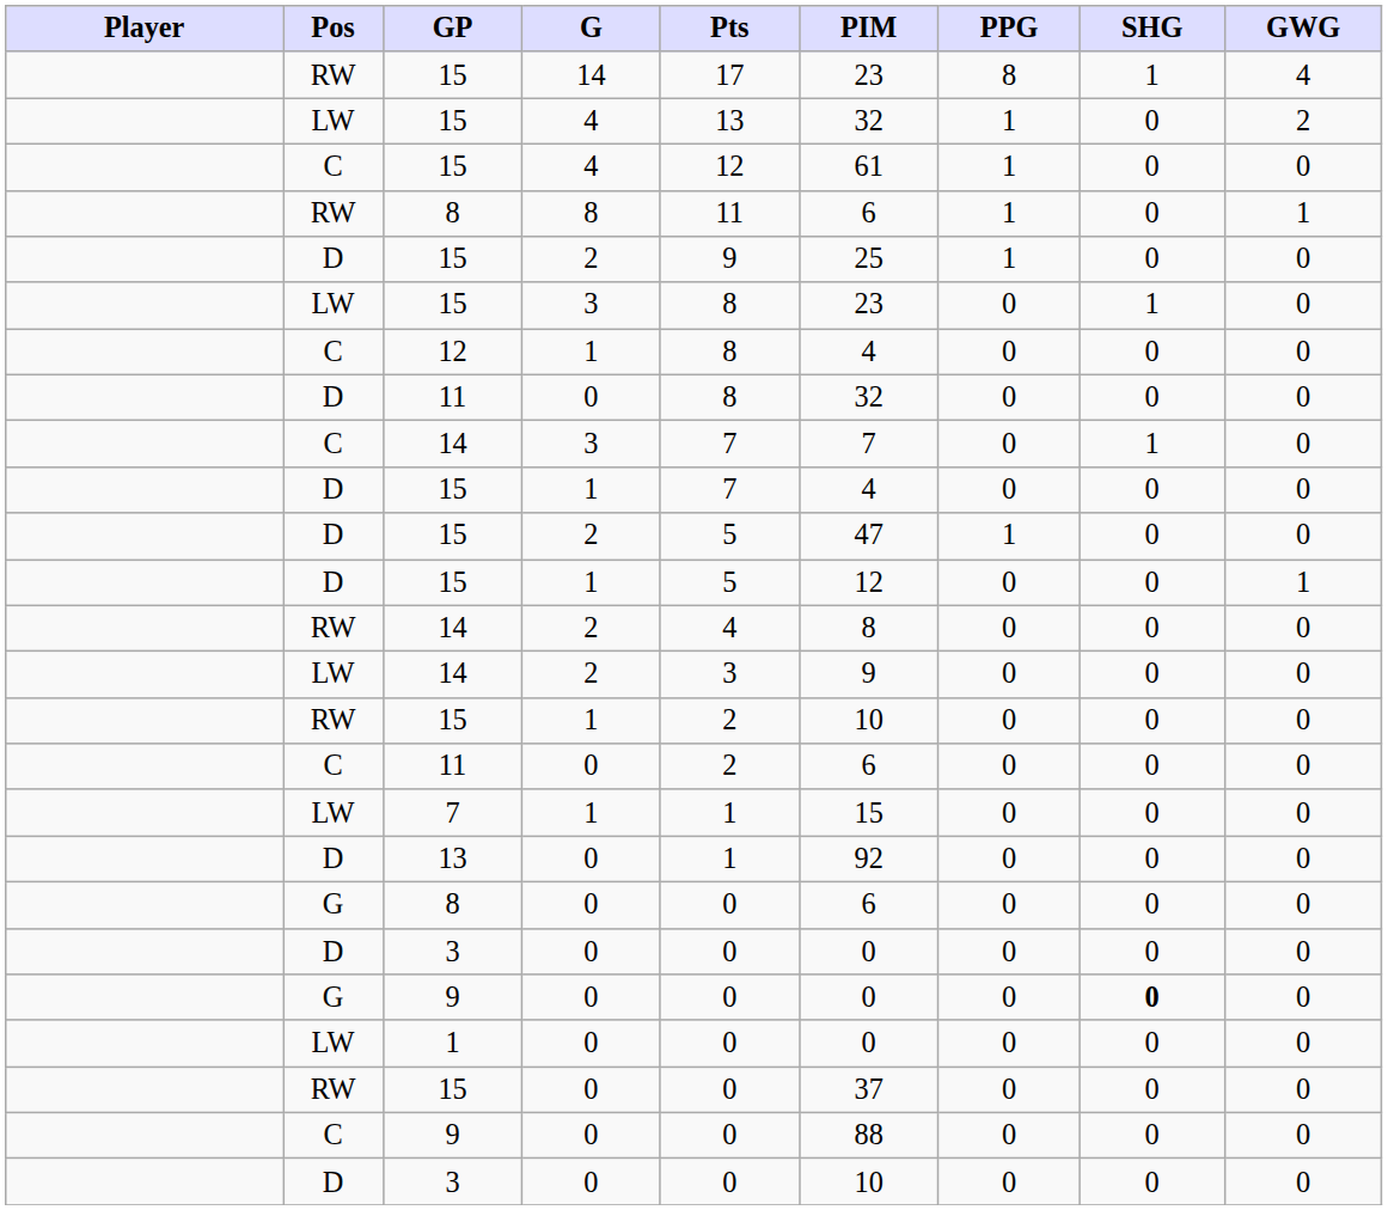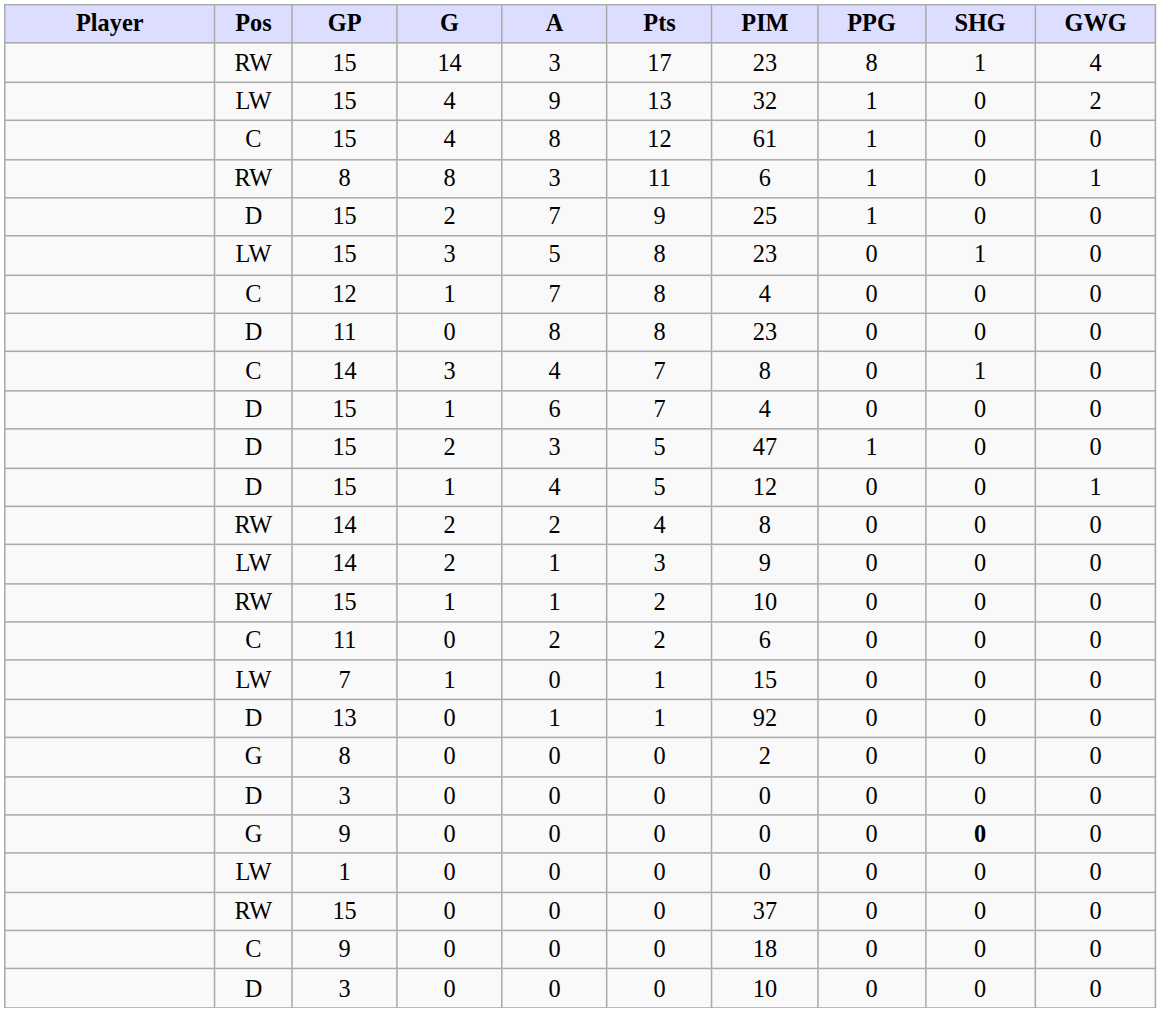+ column: A | 3 | 9 | 8 | 3 | 7 | 5 | 7 | 8 | 4 | 6 | 3 | 4 | 2 | 1 | 1 | 2 | 0 | 1 | 0 | 0 | 0 | 0 | 0 | 0 | 0
D / 11 | PIM: 32 -> 23
C / 14 | PIM: 7 -> 8
G / 8 | PIM: 6 -> 2
C / 9 | PIM: 88 -> 18
